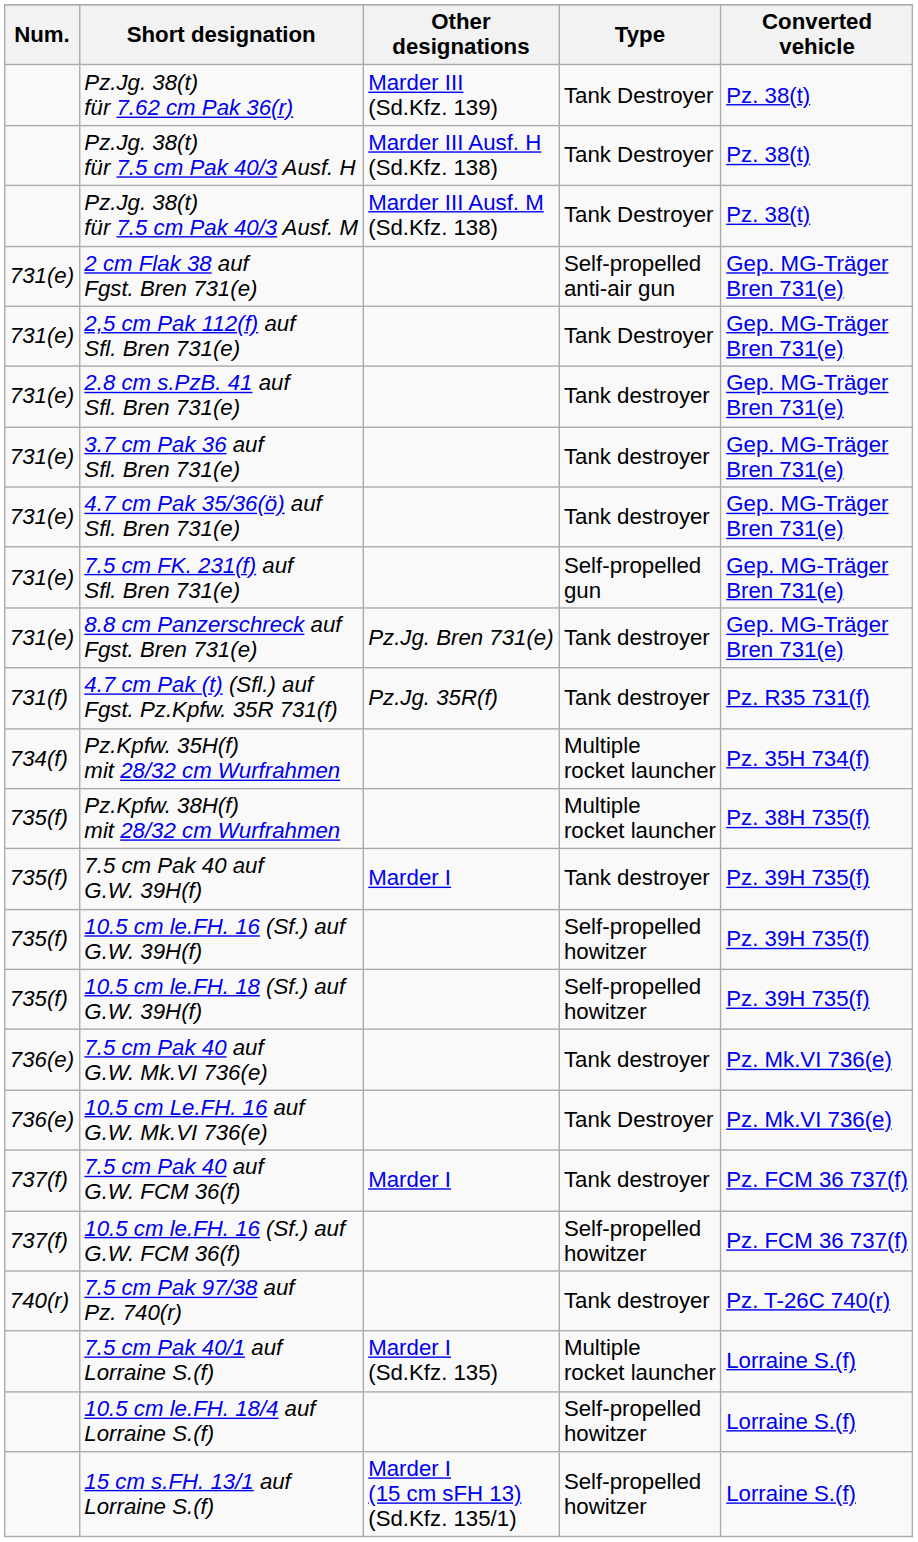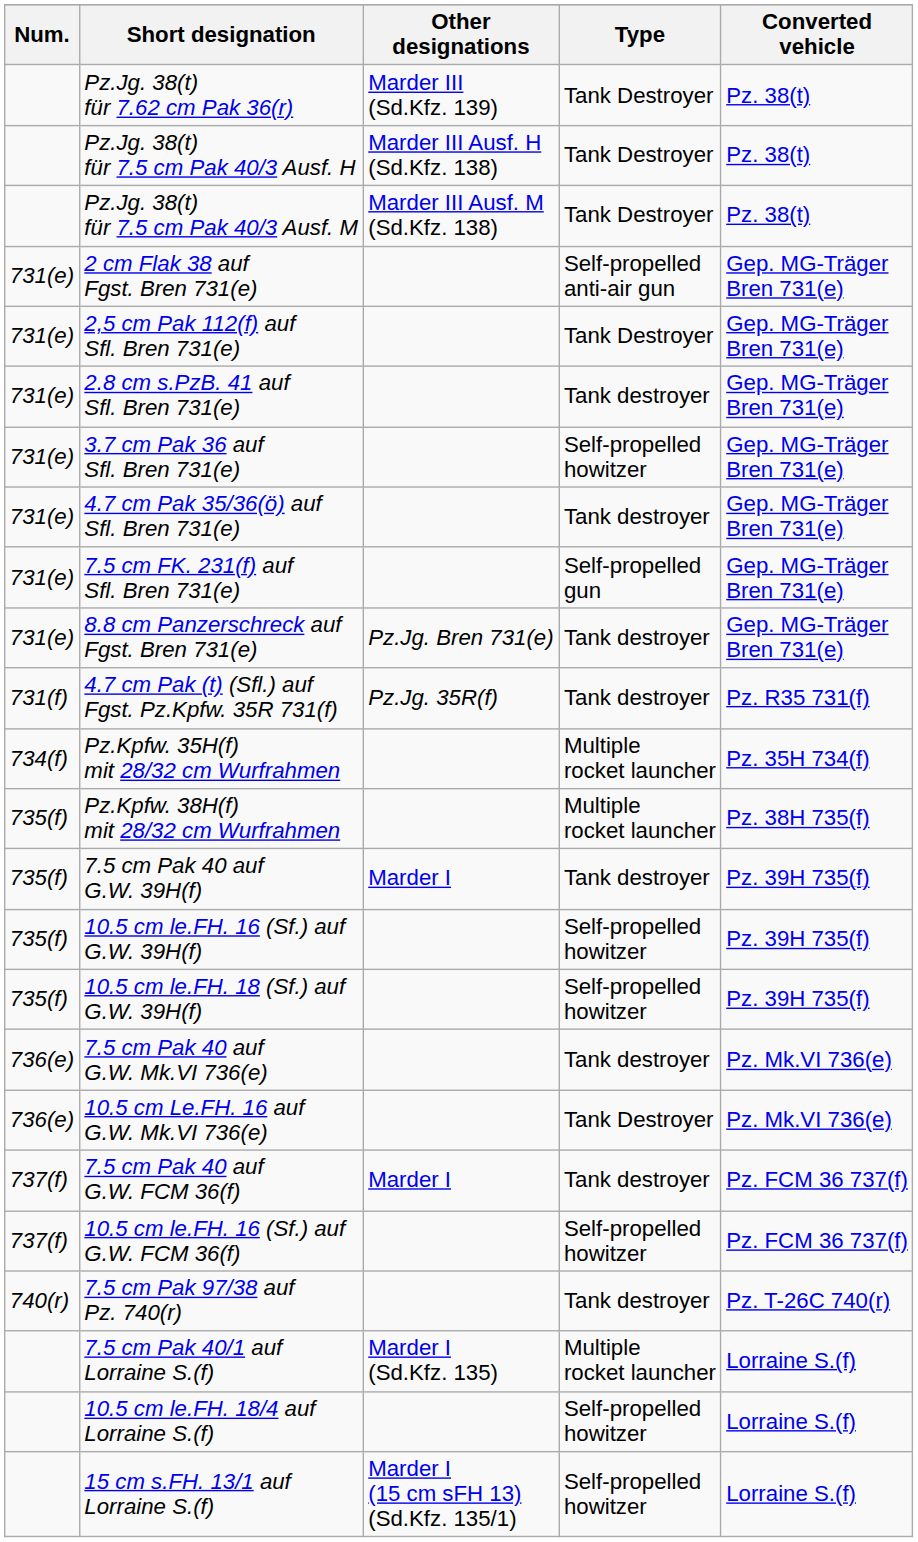3.7 cm Pak 36 auf Sfl. Bren 731(e) | Type: Tank destroyer -> Self-propelled howitzer
